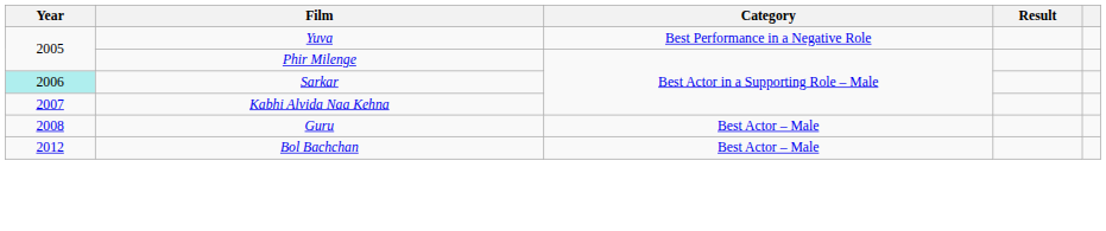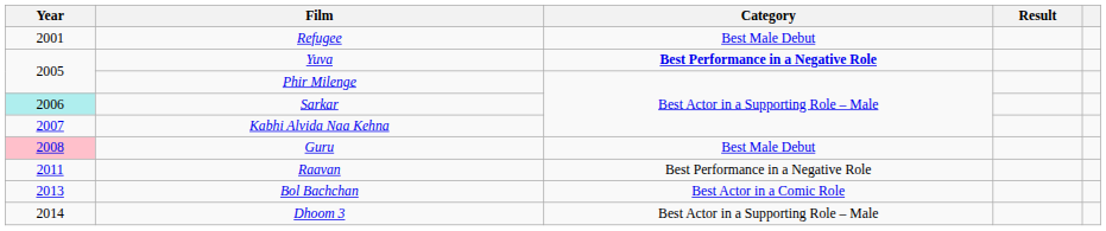+ row: 2001 | Refugee | Best Male Debut
Yuva | Category: normal -> bold
Guru | Year: no background -> pink background
Guru | Category: Best Actor – Male -> Best Male Debut
+ row: 2011 | Raavan | Best Performance in a Negative Role
Bol Bachchan | Year: 2012 -> 2013
Bol Bachchan | Category: Best Actor – Male -> Best Actor in a Comic Role
+ row: 2014 | Dhoom 3 | Best Actor in a Supporting Role – Male
